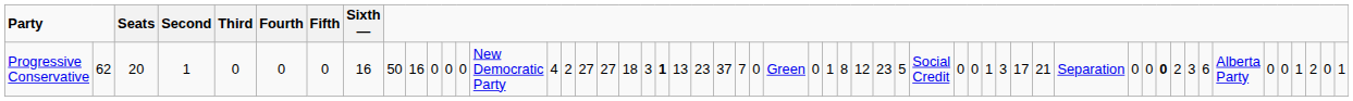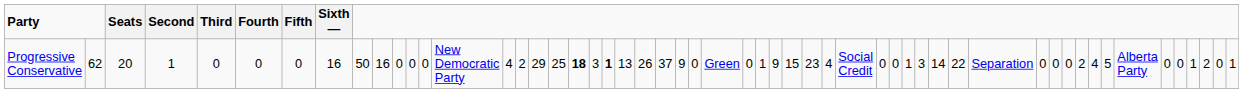Progressive Conservative | column 17: 27 -> 29
Progressive Conservative | column 18: 27 -> 25
Progressive Conservative | column 19: normal -> bold
Progressive Conservative | column 23: 23 -> 26
Progressive Conservative | column 25: 7 -> 9
Progressive Conservative | column 30: 8 -> 9
Progressive Conservative | column 31: 12 -> 15
Progressive Conservative | column 33: 5 -> 4
Progressive Conservative | column 39: 17 -> 14
Progressive Conservative | column 40: 21 -> 22
Progressive Conservative | column 44: bold -> normal
Progressive Conservative | column 46: 3 -> 4
Progressive Conservative | column 47: 6 -> 5
